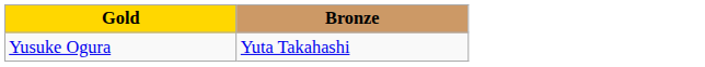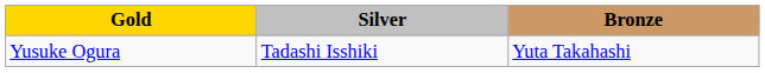+ column: Silver | Tadashi Isshiki
